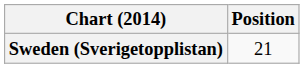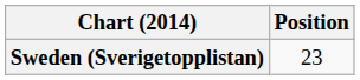Sweden (Sverigetopplistan) | Position: 21 -> 23
